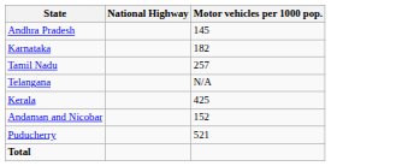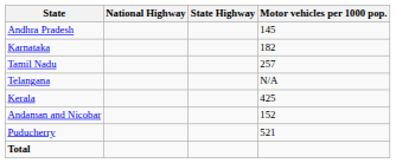+ column: State Highway
